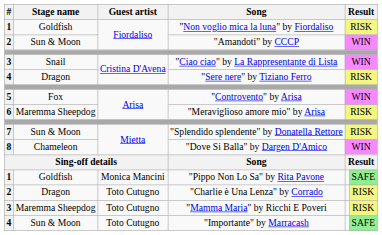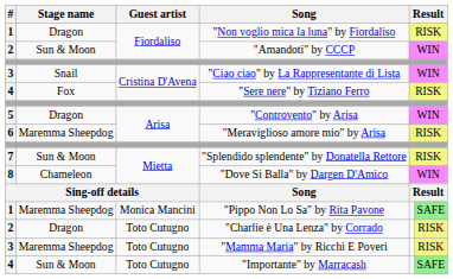"Non voglio mica la luna" by Fiordaliso | Stage name: Goldfish -> Dragon
"Sere nere" by Tiziano Ferro | Stage name: Dragon -> Fox
"Controvento" by Arisa | Stage name: Fox -> Dragon
"Pippo Non Lo Sa" by Rita Pavone | Stage name: Goldfish -> Maremma Sheepdog
